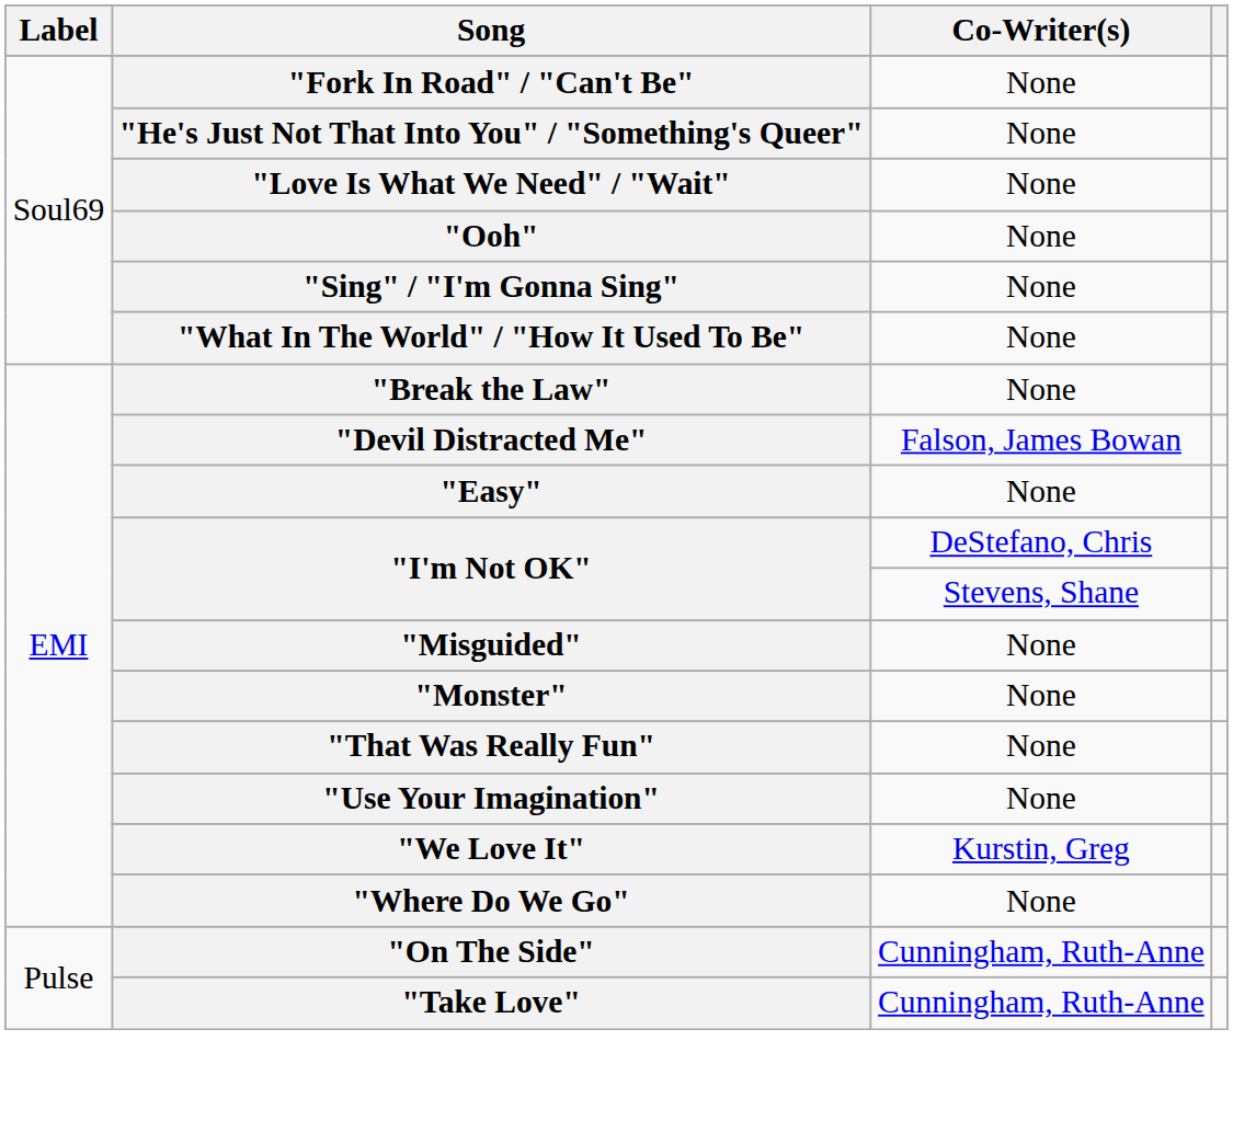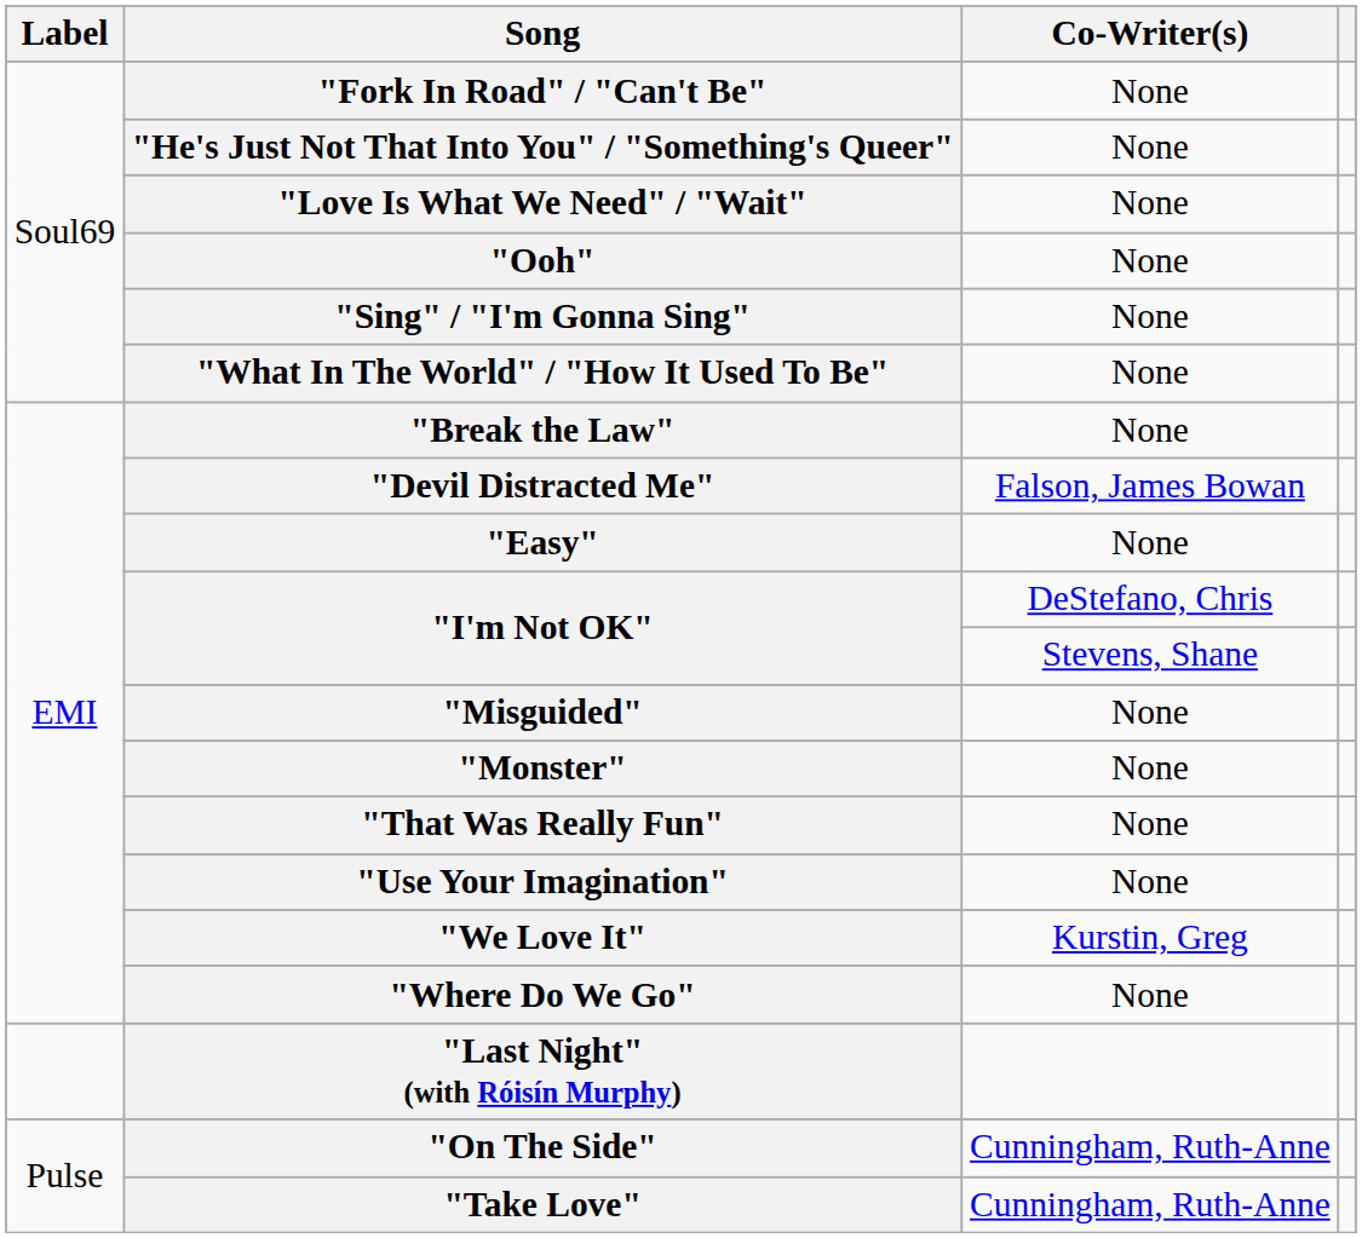+ row: "Last Night" (with Róisín Murphy)
